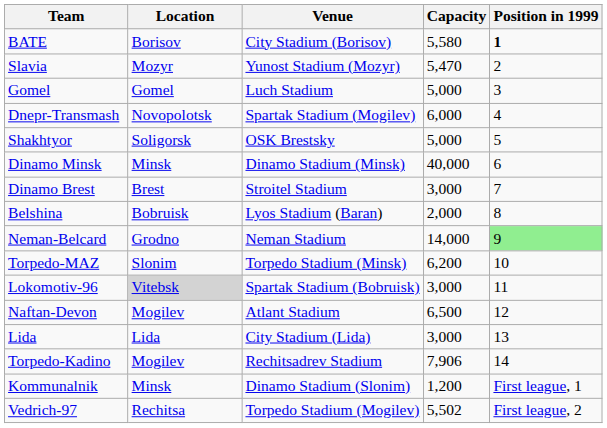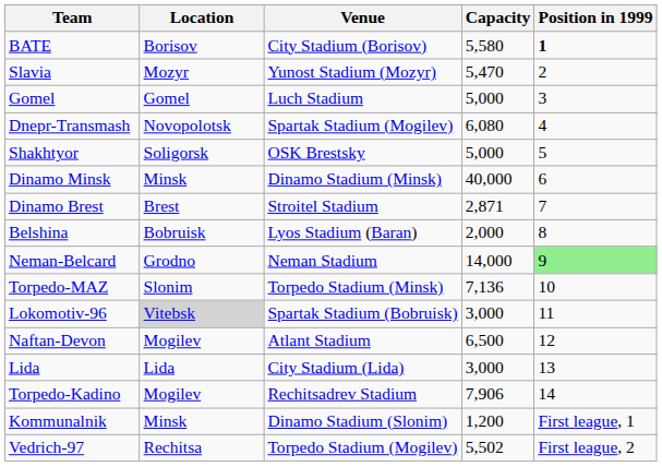Dnepr-Transmash | Capacity: 6,000 -> 6,080
Dinamo Brest | Capacity: 3,000 -> 2,871
Torpedo-MAZ | Capacity: 6,200 -> 7,136
